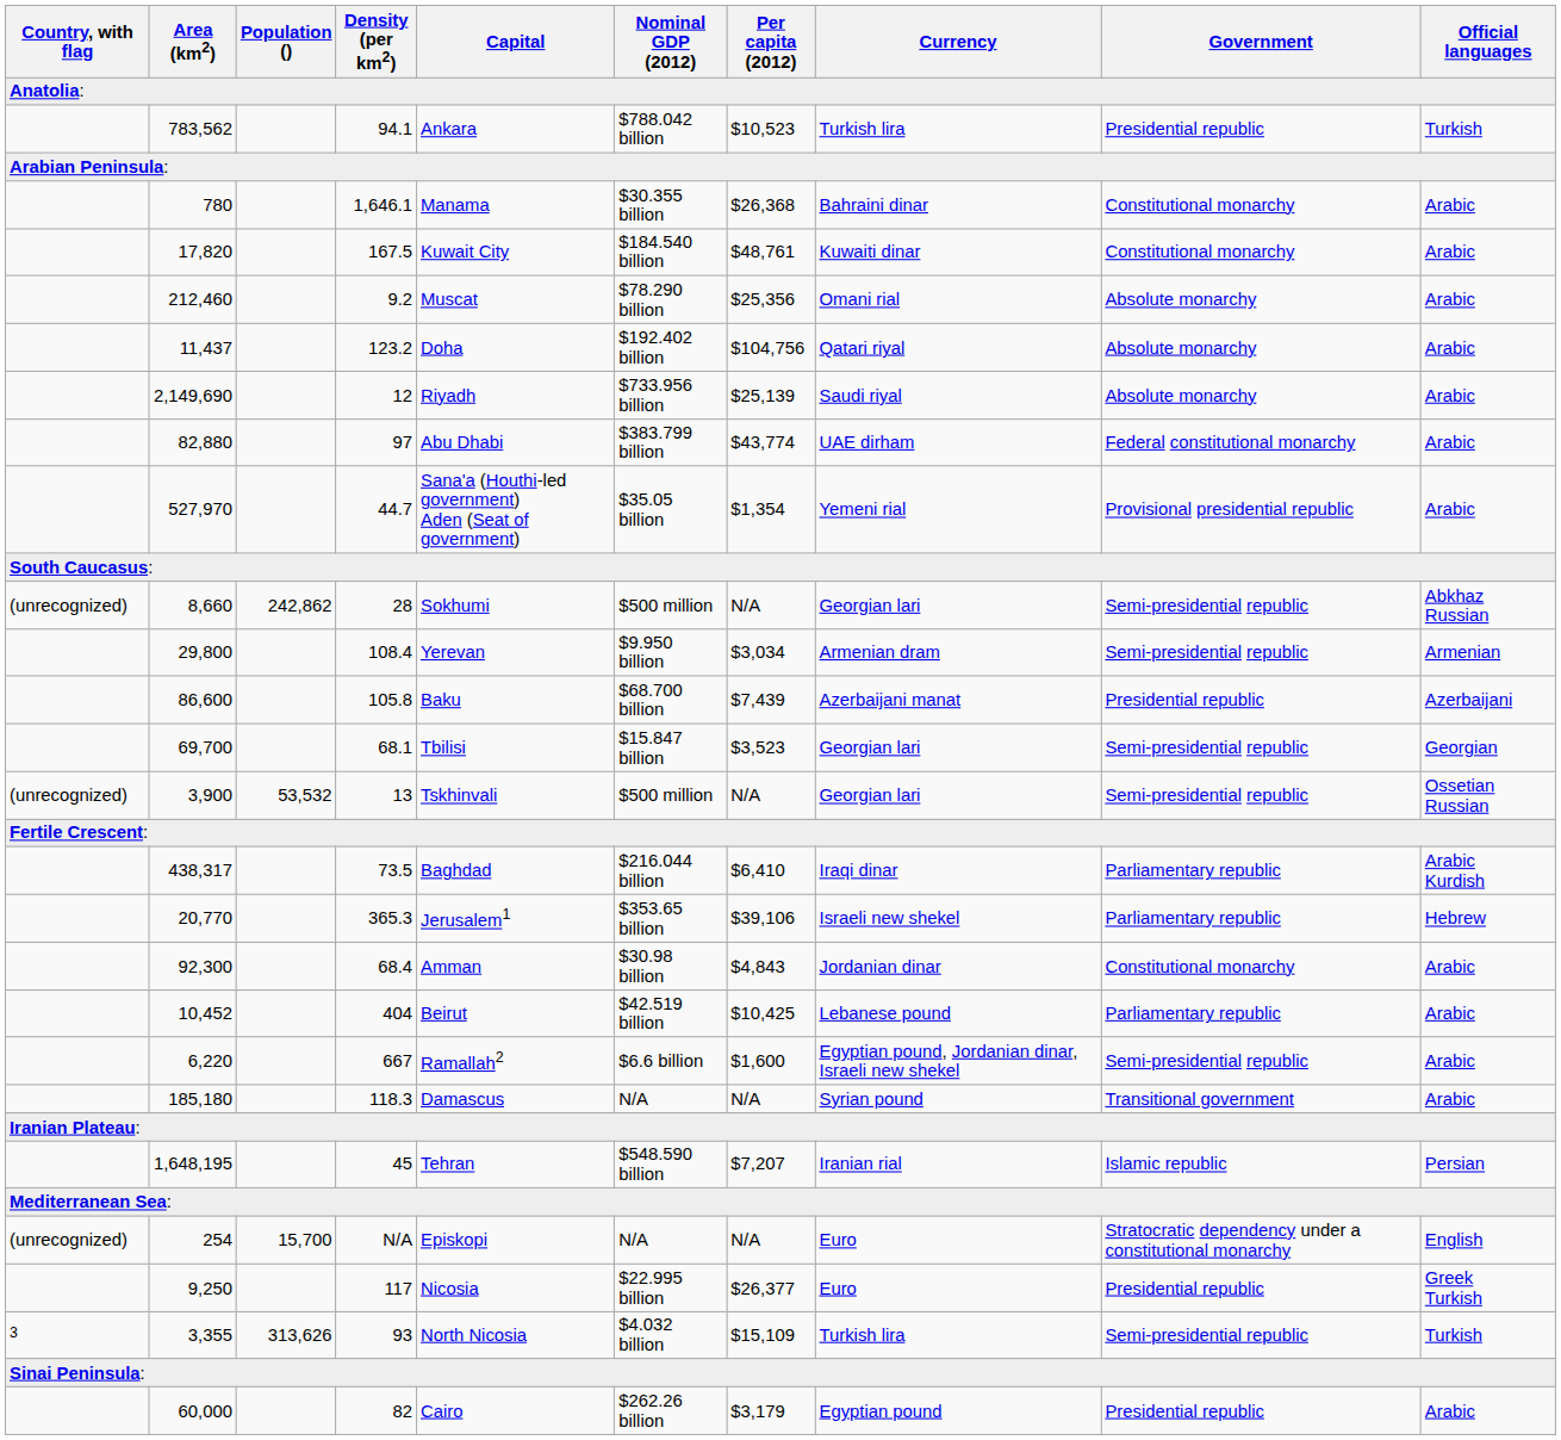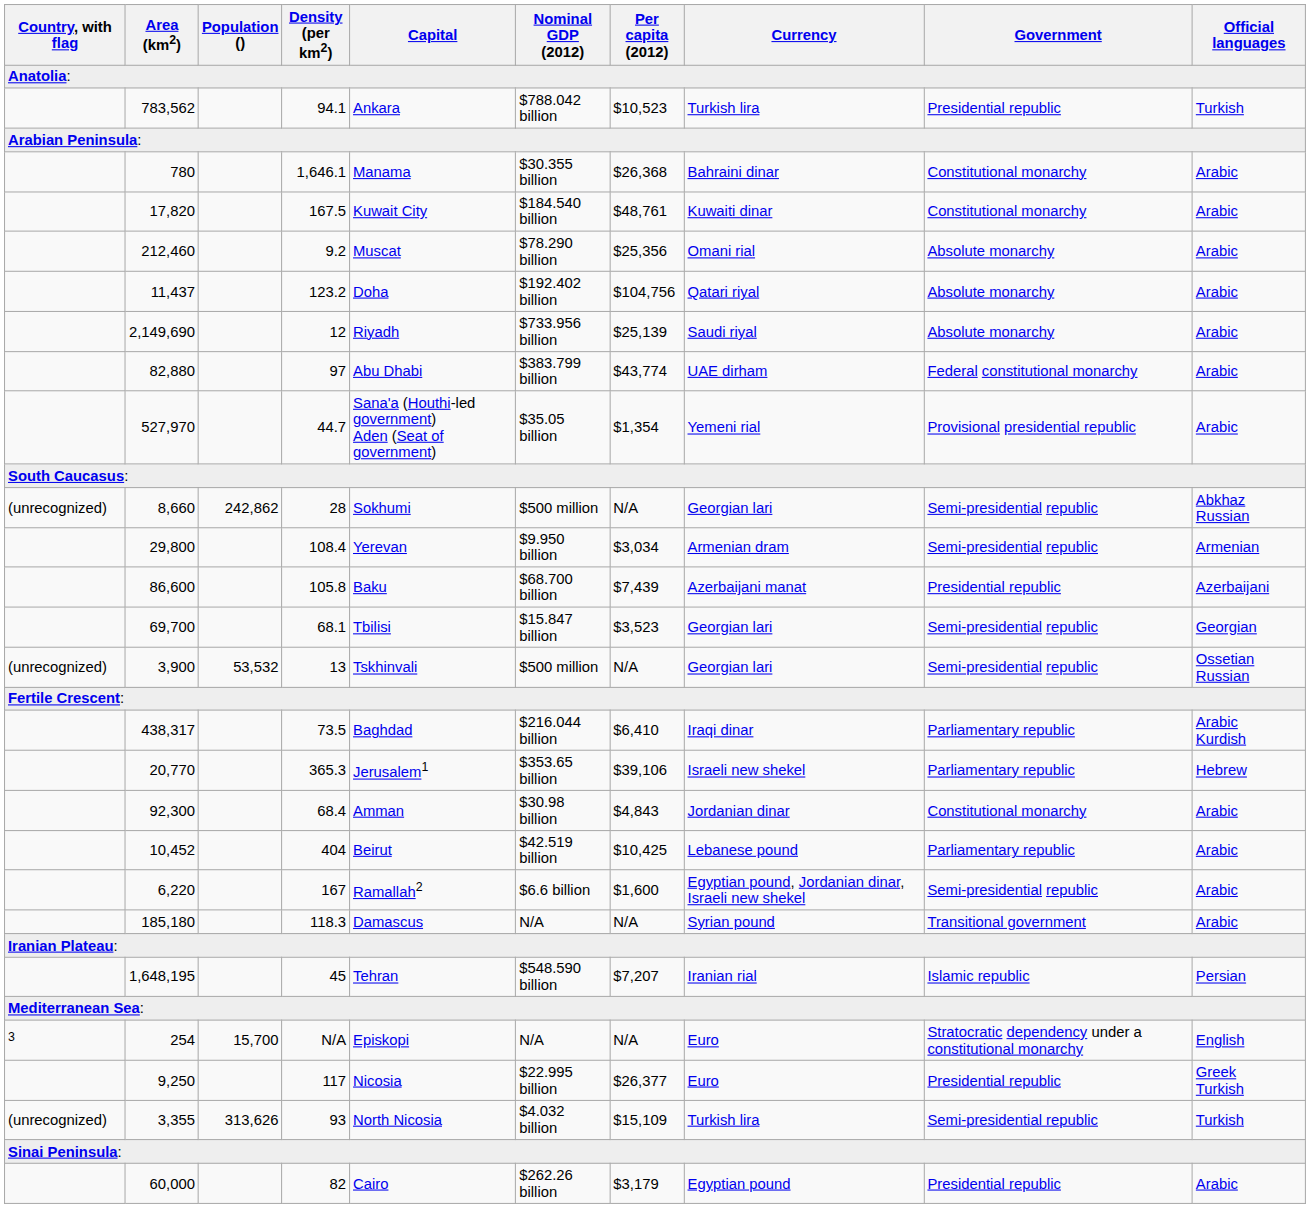6,220 | Density (per km2): 667 -> 167
254 | Country, with flag: (unrecognized) -> 3
3,355 | Country, with flag: 3 -> (unrecognized)
